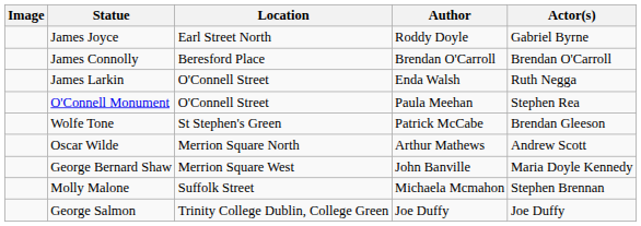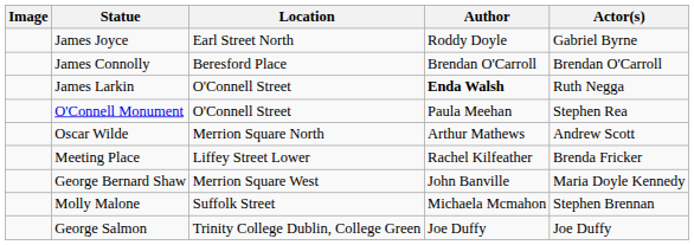James Larkin | Author: normal -> bold
- row: Wolfe Tone | St Stephen's Green | Patrick McCabe | Brendan Gleeson
+ row: Meeting Place | Liffey Street Lower | Rachel Kilfeather | Brenda Fricker
